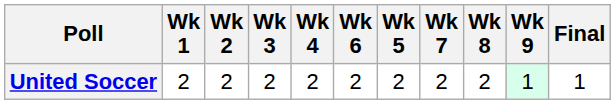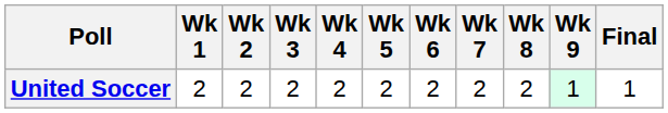columns swapped: Wk 5 <-> Wk 6
